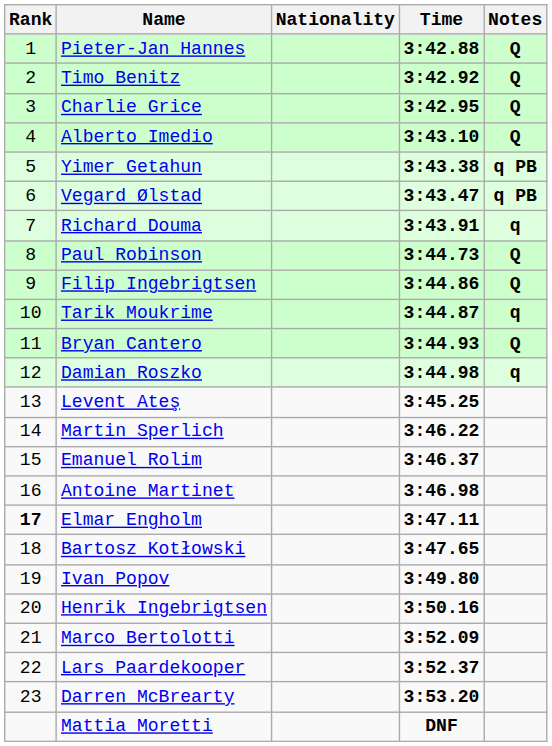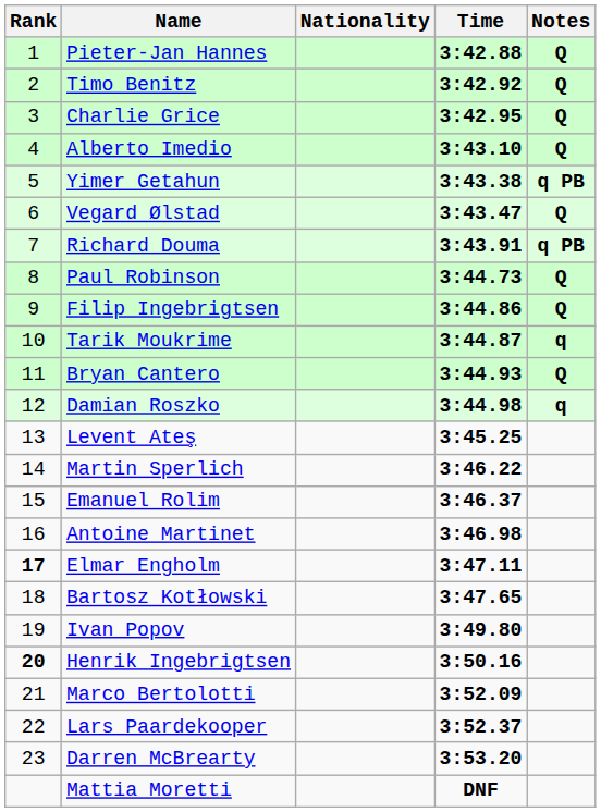Vegard Ølstad | Notes: q PB -> Q
Richard Douma | Notes: q -> q PB
Henrik Ingebrigtsen | Rank: normal -> bold
